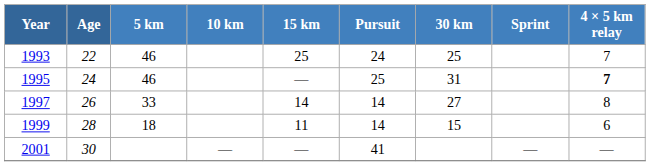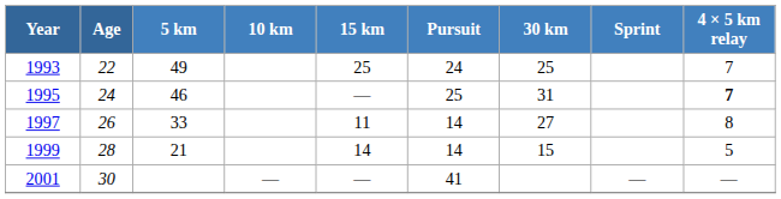1993 | 5 km: 46 -> 49
1997 | 15 km: 14 -> 11
1999 | 5 km: 18 -> 21
1999 | 15 km: 11 -> 14
1999 | 4 × 5 km relay: 6 -> 5
